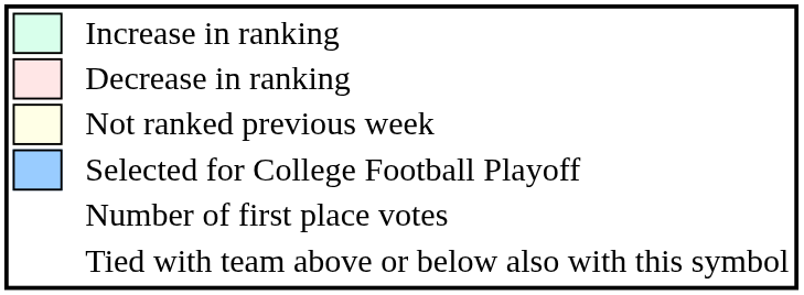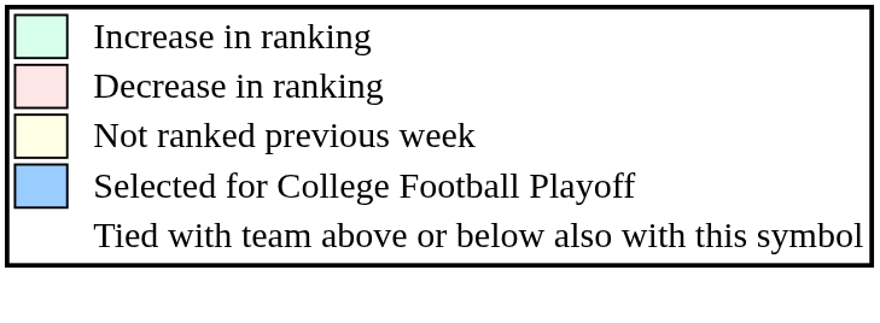- row: Number of first place votes
